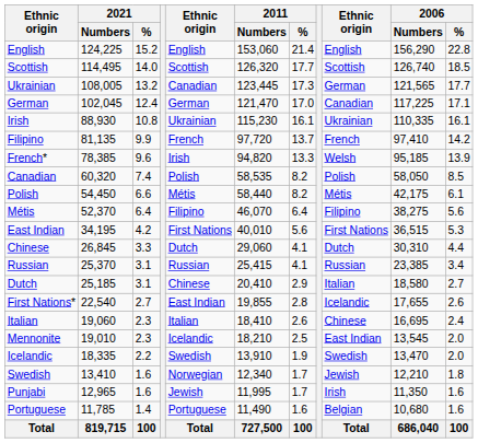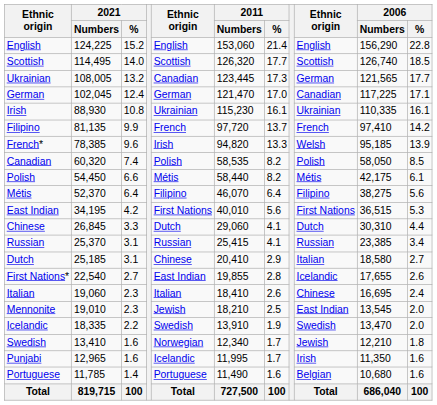Mennonite | column 5: Icelandic -> Jewish
Punjabi | column 5: Jewish -> Icelandic
